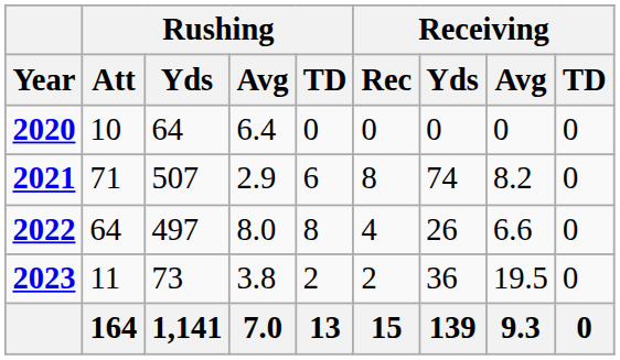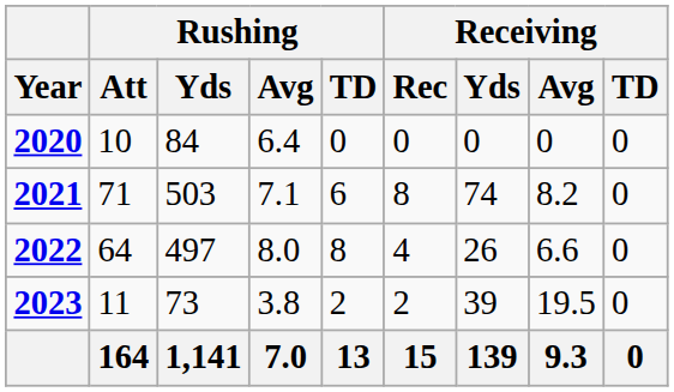2020 | Rushing / Yds: 64 -> 84
2021 | Rushing / Yds: 507 -> 503
2021 | Rushing / Avg: 2.9 -> 7.1
2023 | Receiving / Yds: 36 -> 39
